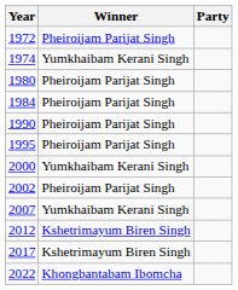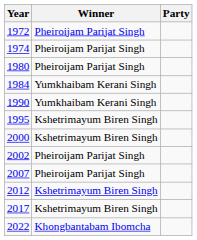1974 | Winner: Yumkhaibam Kerani Singh -> Pheiroijam Parijat Singh
1984 | Winner: Pheiroijam Parijat Singh -> Yumkhaibam Kerani Singh
1990 | Winner: Pheiroijam Parijat Singh -> Yumkhaibam Kerani Singh
1995 | Winner: Pheiroijam Parijat Singh -> Kshetrimayum Biren Singh
2000 | Winner: Yumkhaibam Kerani Singh -> Kshetrimayum Biren Singh
2007 | Winner: Yumkhaibam Kerani Singh -> Pheiroijam Parijat Singh
